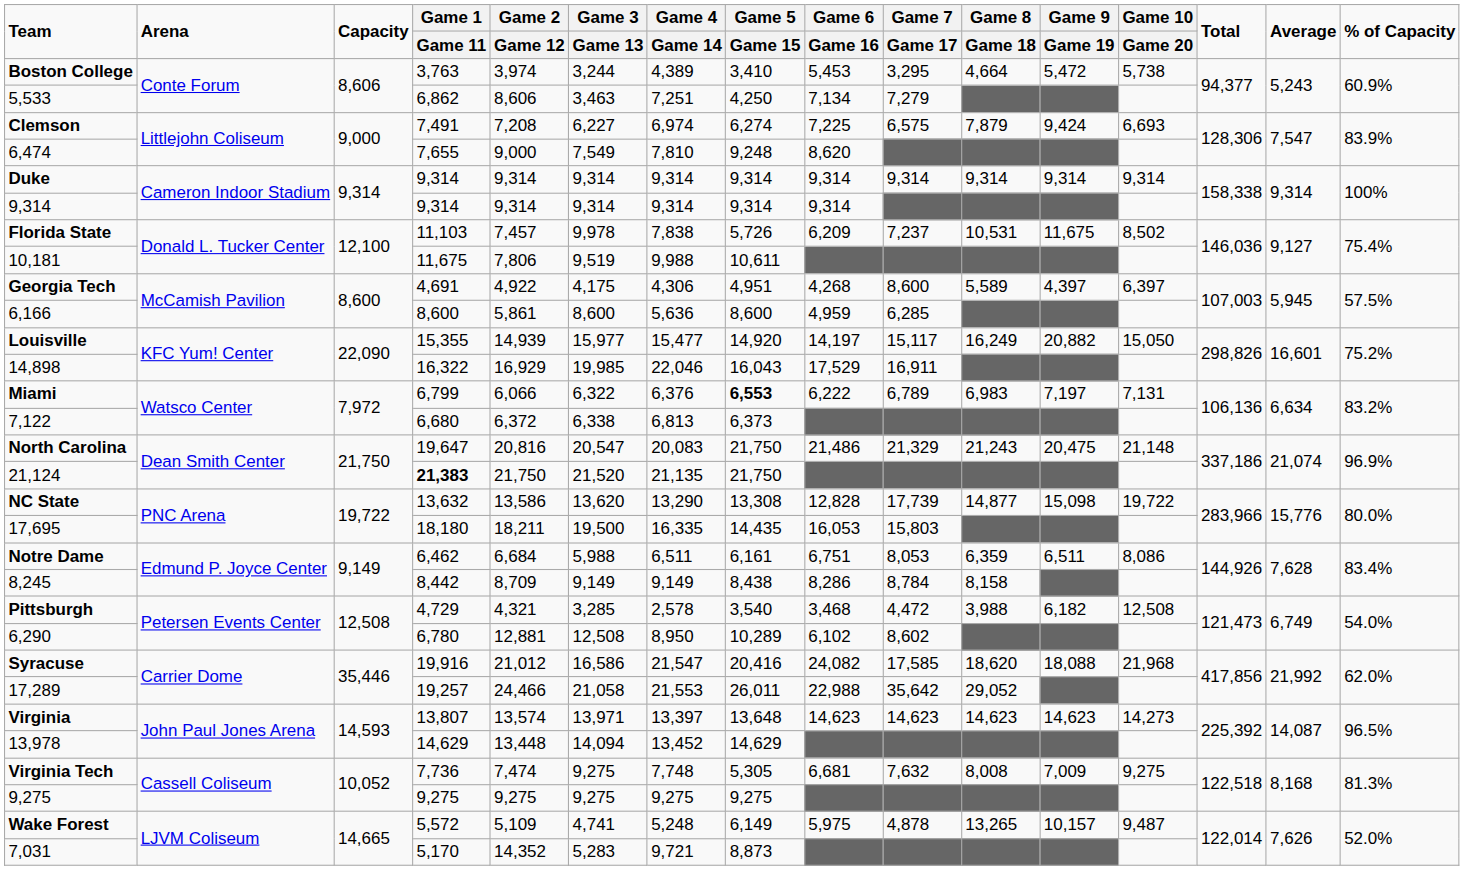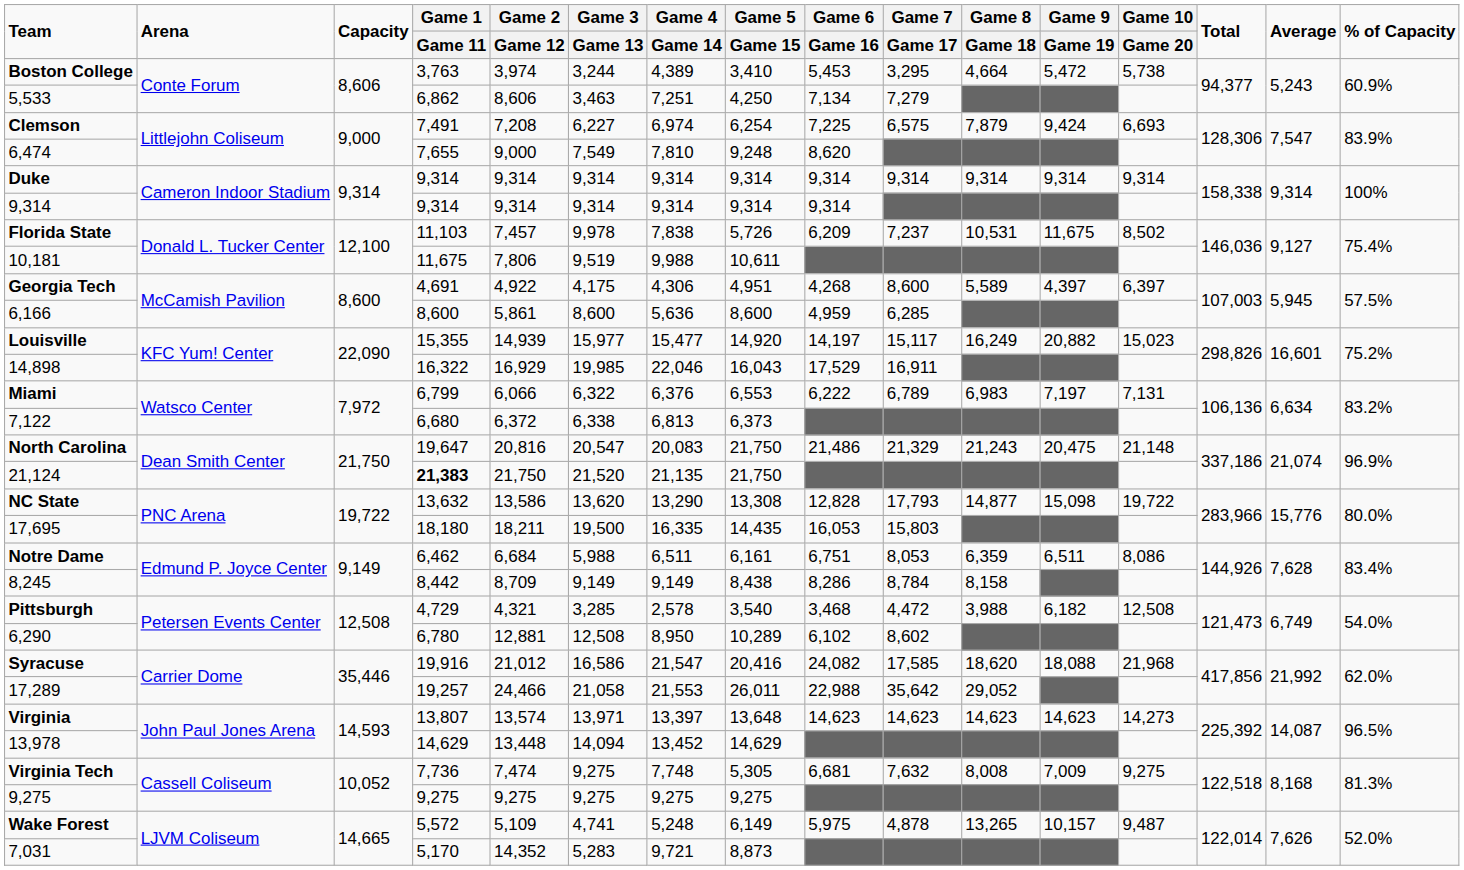Clemson | Game 5 / Game 15: 6,274 -> 6,254
Louisville | Game 10 / Game 20: 15,050 -> 15,023
Miami | Game 5 / Game 15: bold -> normal
NC State | Game 7 / Game 17: 17,739 -> 17,793
